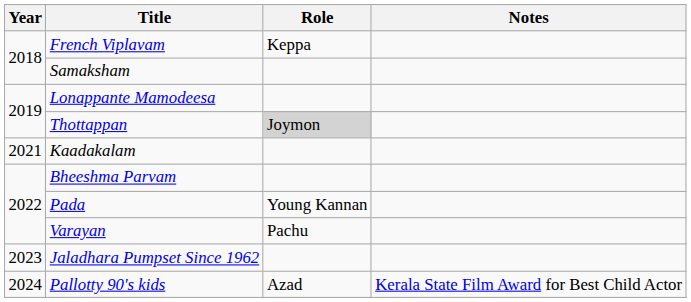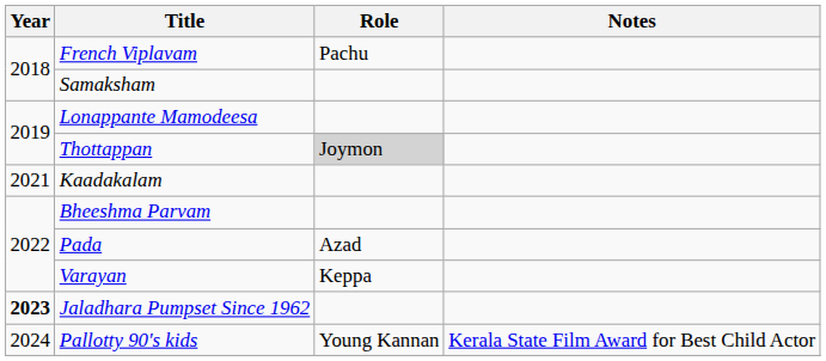French Viplavam | Role: Keppa -> Pachu
Pada | Role: Young Kannan -> Azad
Varayan | Role: Pachu -> Keppa
Jaladhara Pumpset Since 1962 | Year: normal -> bold
Pallotty 90's kids | Role: Azad -> Young Kannan
